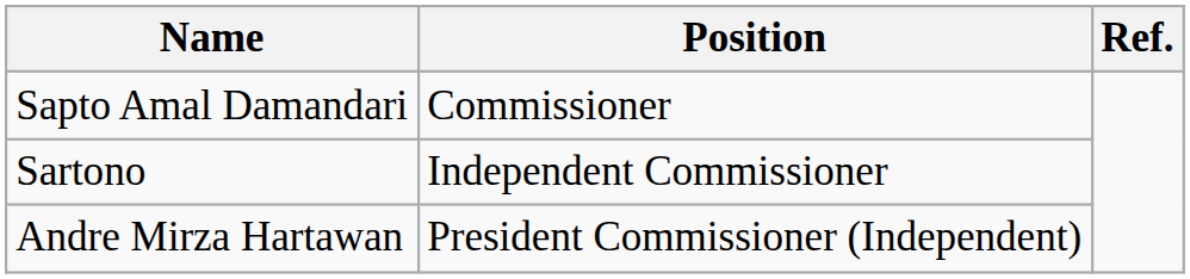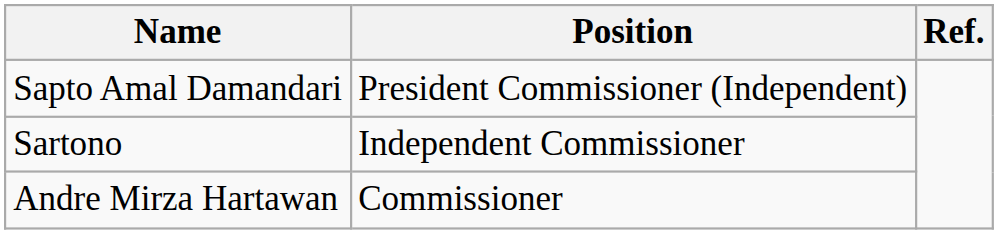Sapto Amal Damandari | Position: Commissioner -> President Commissioner (Independent)
Andre Mirza Hartawan | Position: President Commissioner (Independent) -> Commissioner
